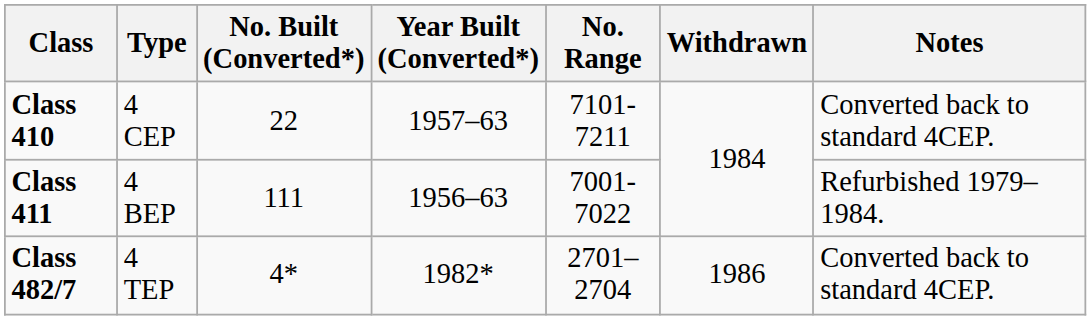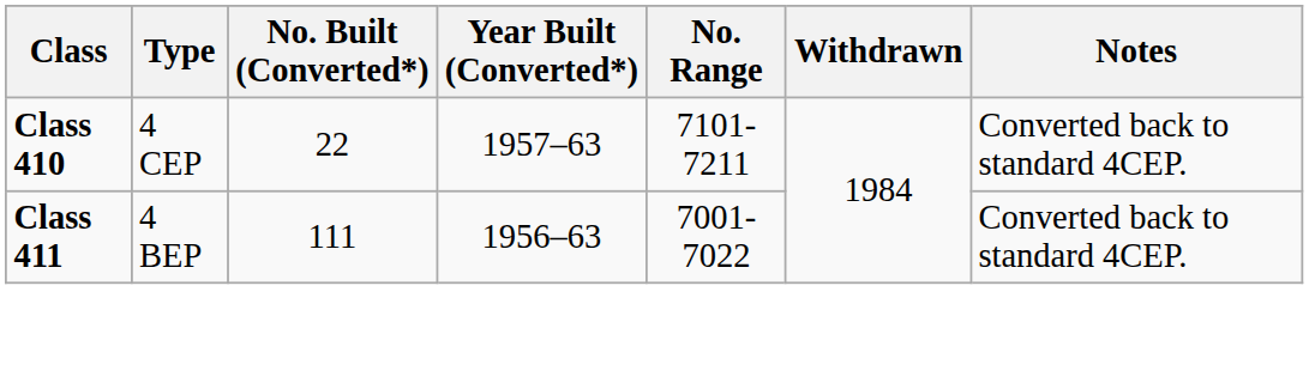Class 411 | Notes: Refurbished 1979–1984. -> Converted back to standard 4CEP.
- row: Class 482/7 | 4 TEP | 4* | 1982* | 2701–2704 | 1986 | Converted back to standard 4CEP.
